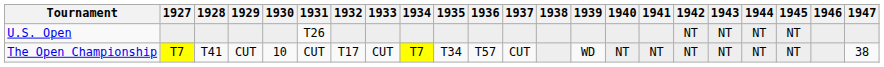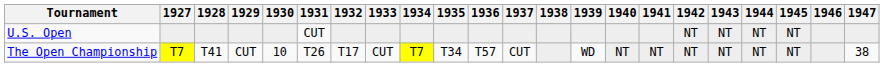U.S. Open | 1931: T26 -> CUT
The Open Championship | 1931: CUT -> T26
